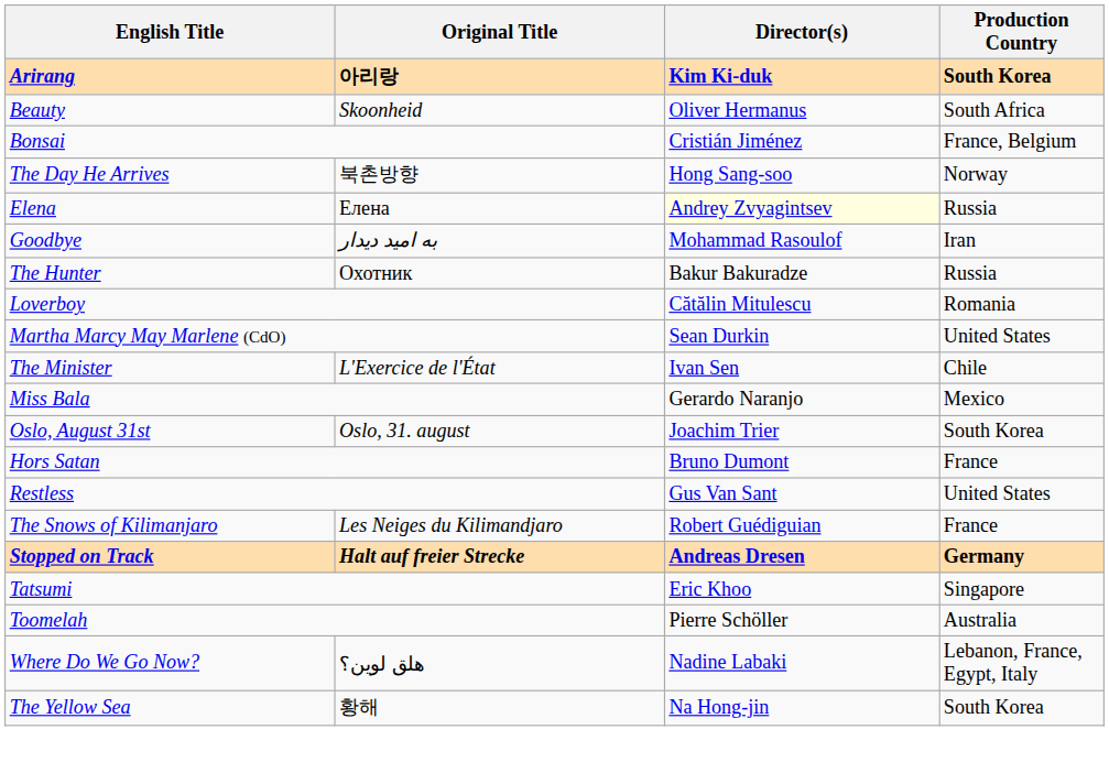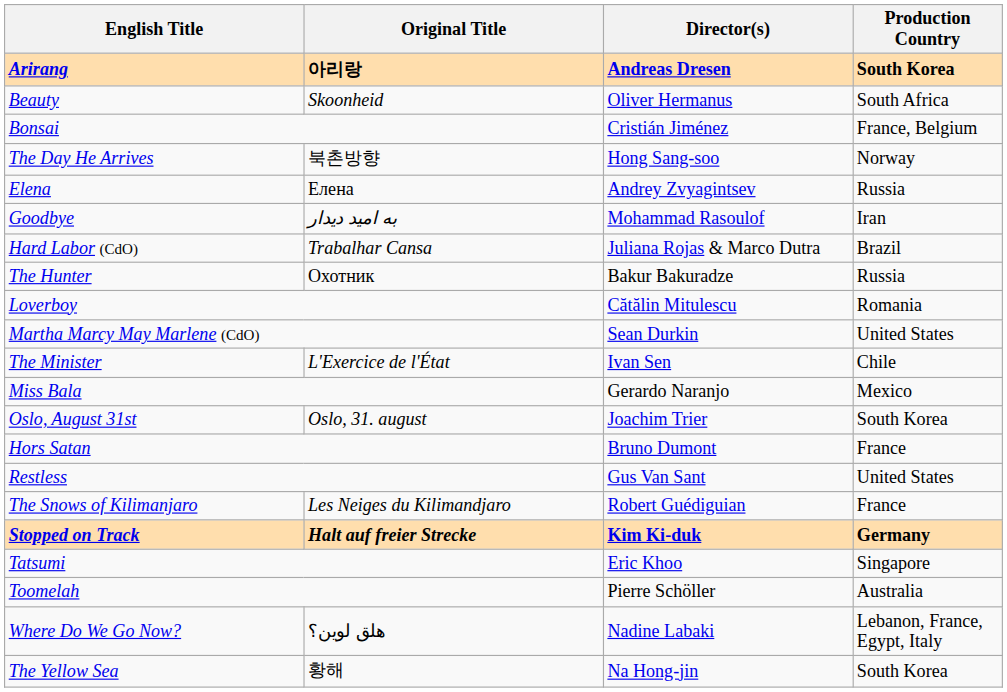Arirang | Director(s): Kim Ki-duk -> Andreas Dresen
Elena | Director(s): lightyellow background -> no background
+ row: Hard Labor (CdO) | Trabalhar Cansa | Juliana Rojas & Marco Dutra | Brazil
Stopped on Track | Director(s): Andreas Dresen -> Kim Ki-duk
